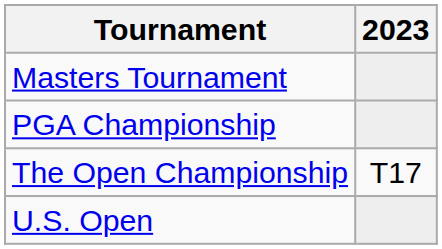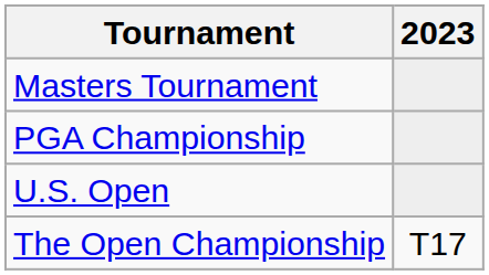rows swapped: U.S. Open <-> The Open Championship
